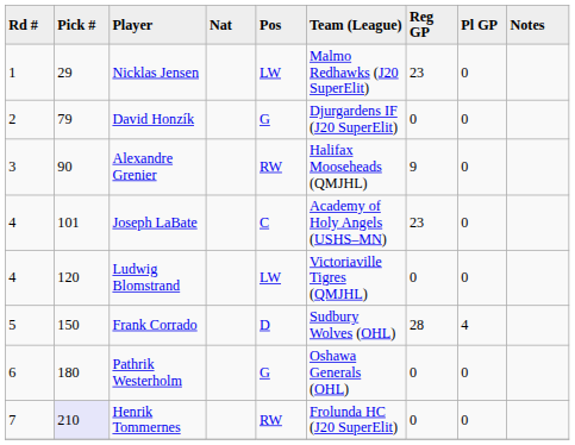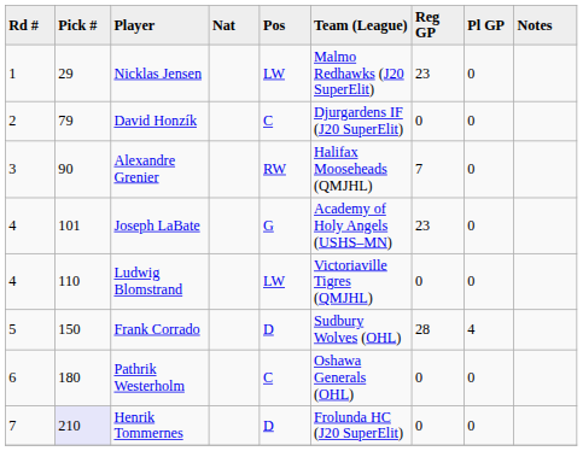David Honzík | Pos: G -> C
Alexandre Grenier | Reg GP: 9 -> 7
Joseph LaBate | Pos: C -> G
Ludwig Blomstrand | Pick #: 120 -> 110
Pathrik Westerholm | Pos: G -> C
Henrik Tommernes | Pos: RW -> D
